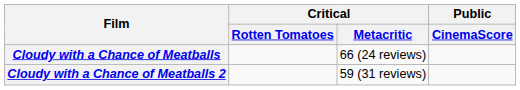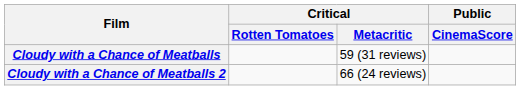Cloudy with a Chance of Meatballs | Critical / Metacritic: 66 (24 reviews) -> 59 (31 reviews)
Cloudy with a Chance of Meatballs 2 | Critical / Metacritic: 59 (31 reviews) -> 66 (24 reviews)
